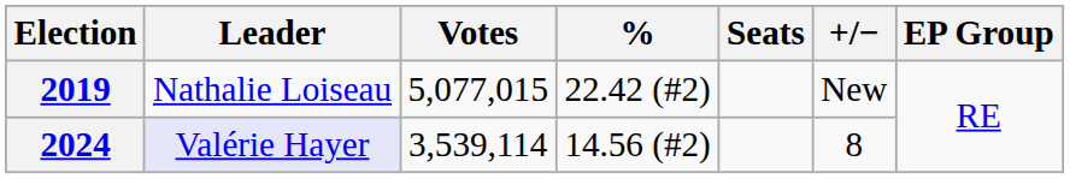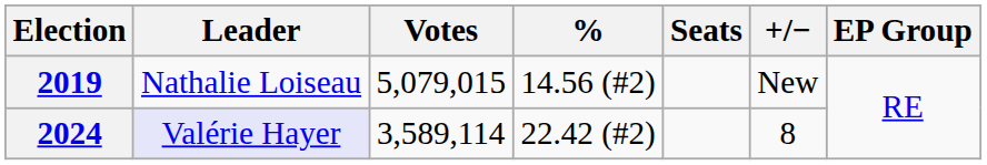2019 | Votes: 5,077,015 -> 5,079,015
2019 | %: 22.42 (#2) -> 14.56 (#2)
2024 | Votes: 3,539,114 -> 3,589,114
2024 | %: 14.56 (#2) -> 22.42 (#2)
